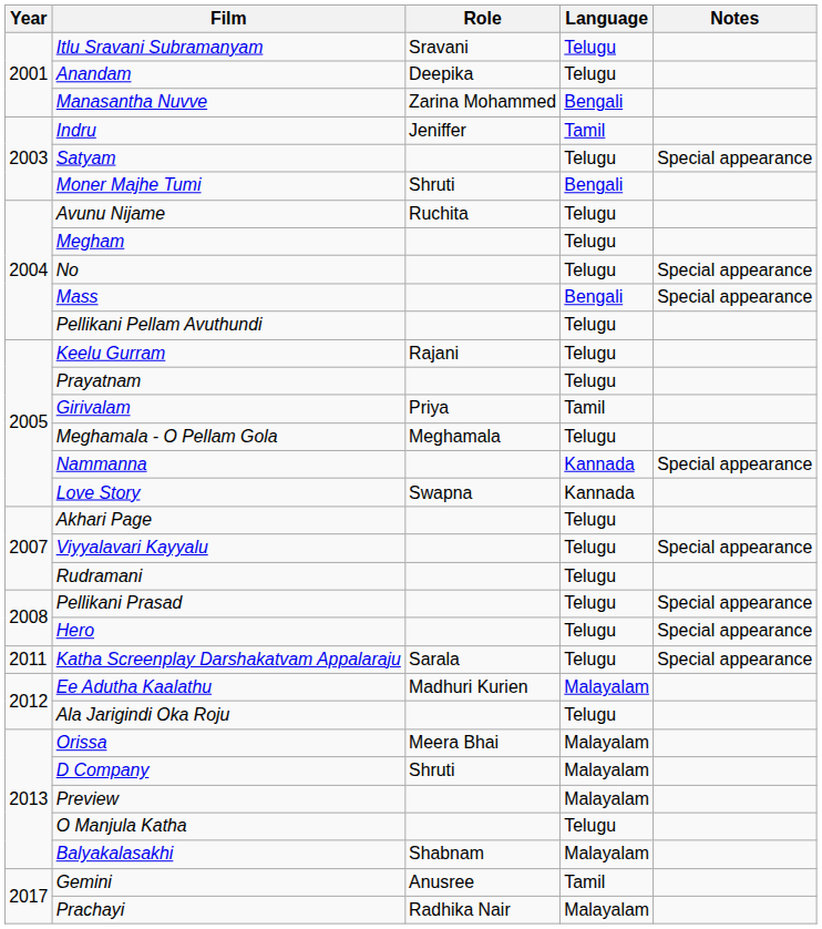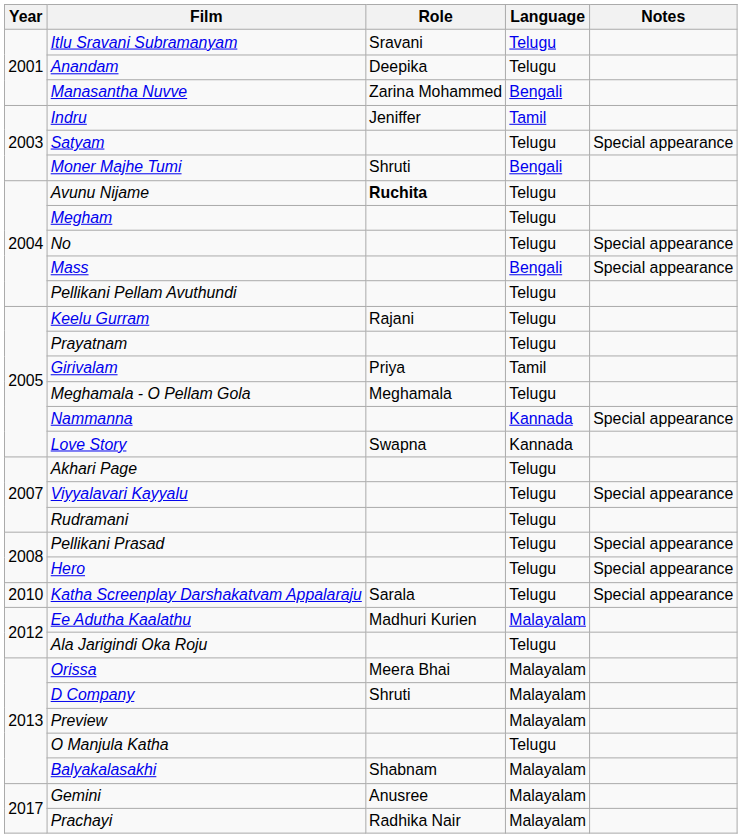Avunu Nijame | Role: normal -> bold
Katha Screenplay Darshakatvam Appalaraju | Year: 2011 -> 2010
Gemini | Language: Tamil -> Malayalam
